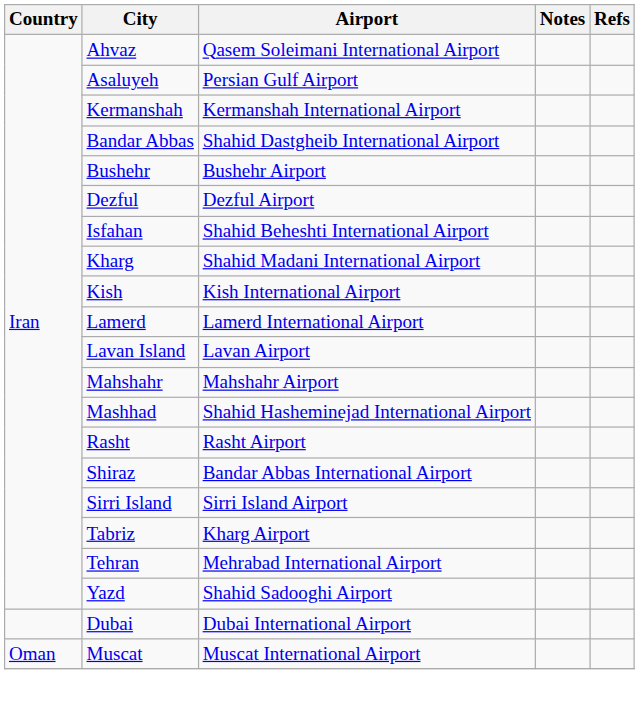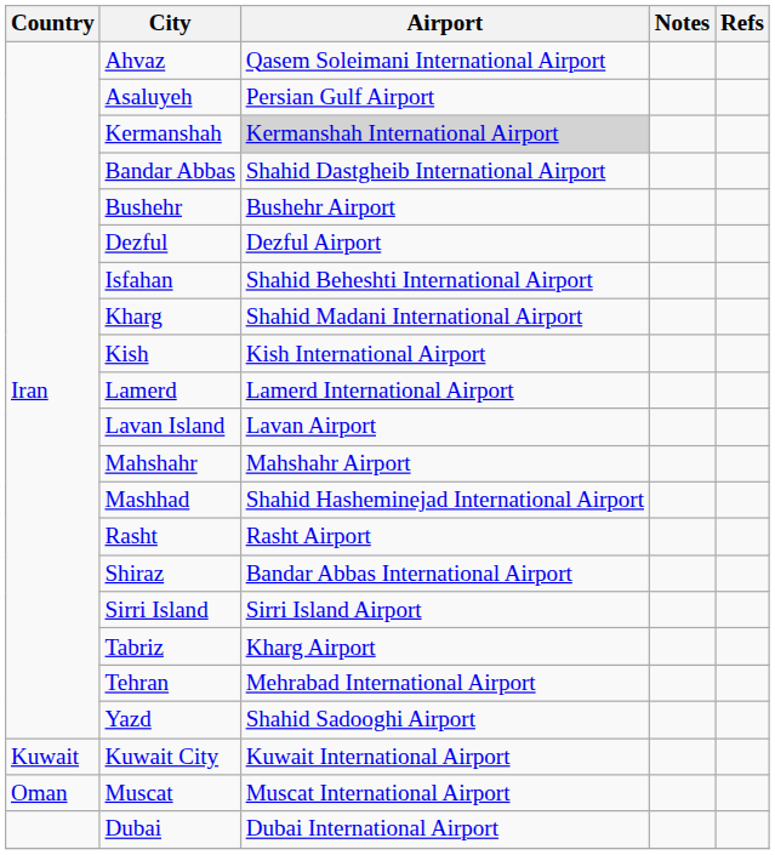Kermanshah | Airport: no background -> lightgrey background
+ row: Kuwait | Kuwait City | Kuwait International Airport
rows swapped: Muscat <-> Dubai
